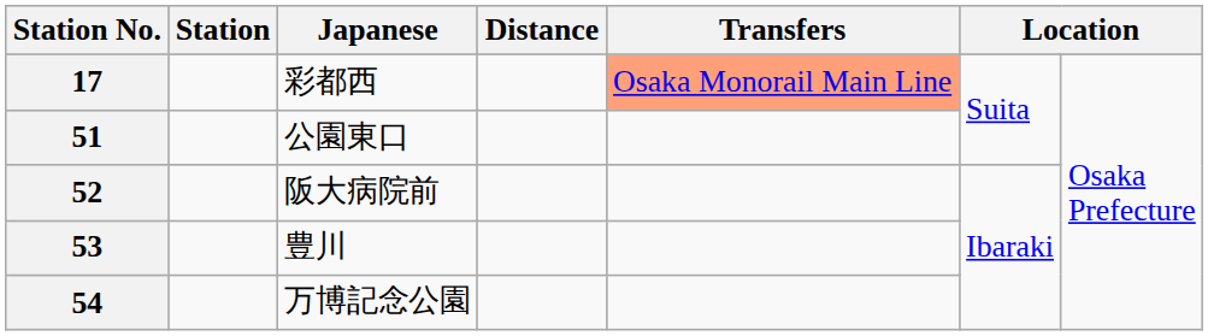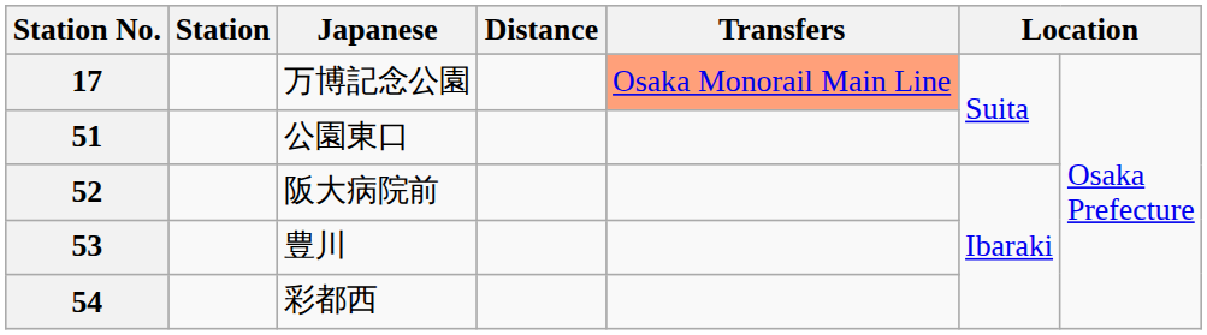17 | Japanese: 彩都西 -> 万博記念公園
54 | Japanese: 万博記念公園 -> 彩都西
